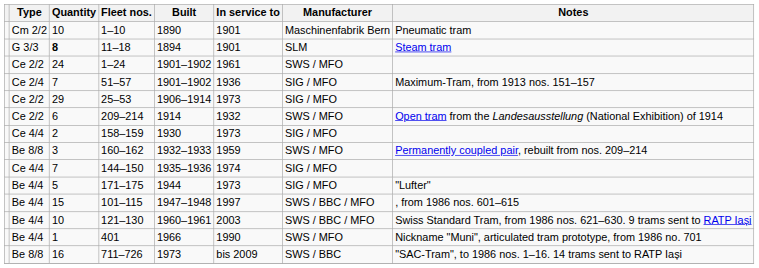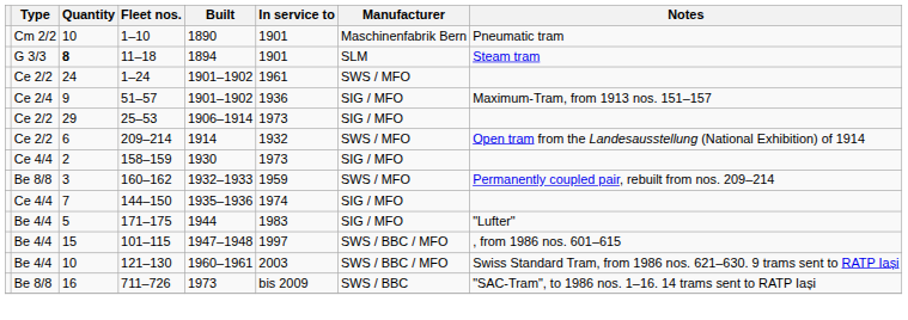51–57 | Quantity: 7 -> 9
171–175 | In service to: 1973 -> 1983
- row: Be 4/4 | 1 | 401 | 1966 | 1990 | SWS / MFO | Nickname "Muni", articulated tram prototype, from 1986 no. 701
